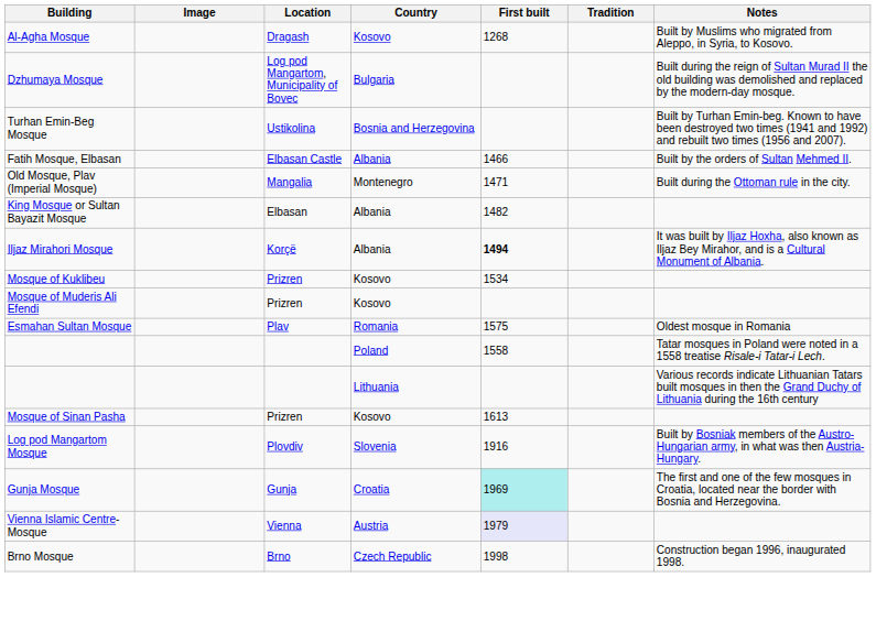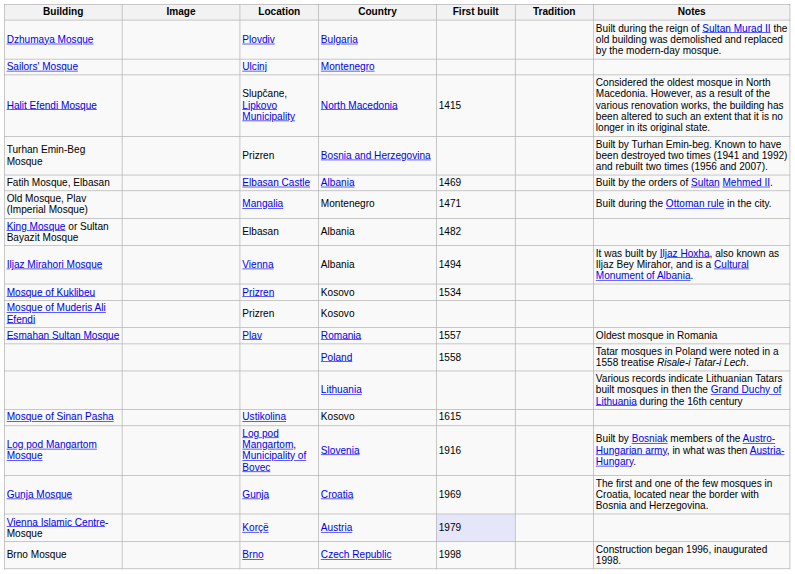- row: Al-Agha Mosque | Dragash | Kosovo | 1268 | Built by Muslims who migrated from Aleppo, in Syria, to Kosovo.
Dzhumaya Mosque | Location: Log pod Mangartom, Municipality of Bovec -> Plovdiv
+ row: Sailors' Mosque | Ulcinj | Montenegro
+ row: Halit Efendi Mosque | Slupčane, Lipkovo Municipality | North Macedonia | 1415 | Considered the oldest mosque in North Macedonia. However, as a result of the various renovation works, the building has been altered to such an extent that it is no longer in its original state.
Turhan Emin-Beg Mosque | Location: Ustikolina -> Prizren
Fatih Mosque, Elbasan | First built: 1466 -> 1469
Iljaz Mirahori Mosque | Location: Korçë -> Vienna
Iljaz Mirahori Mosque | First built: bold -> normal
Esmahan Sultan Mosque | First built: 1575 -> 1557
Mosque of Sinan Pasha | Location: Prizren -> Ustikolina
Mosque of Sinan Pasha | First built: 1613 -> 1615
Log pod Mangartom Mosque | Location: Plovdiv -> Log pod Mangartom, Municipality of Bovec
Gunja Mosque | First built: paleturquoise background -> no background
Vienna Islamic Centre-Mosque | Location: Vienna -> Korçë
